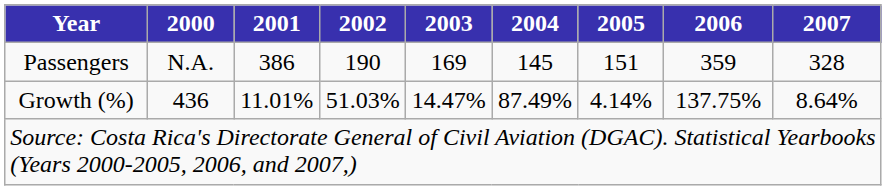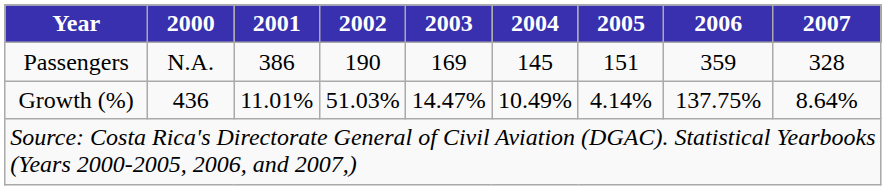Growth (%) | 2004: 87.49% -> 10.49%
